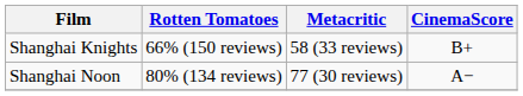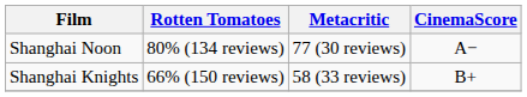rows swapped: Shanghai Noon <-> Shanghai Knights
